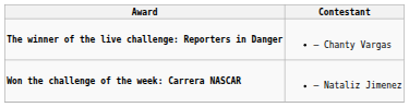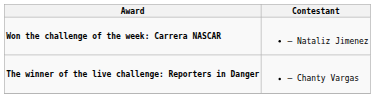rows swapped: Won the challenge of the week: Carrera NASCAR <-> The winner of the live challenge: Reporters in Danger
